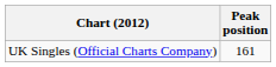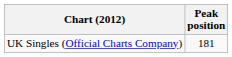UK Singles (Official Charts Company) | Peak position: 161 -> 181
